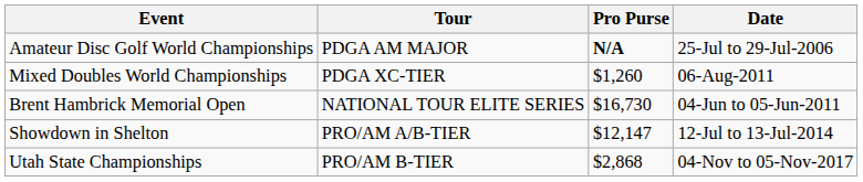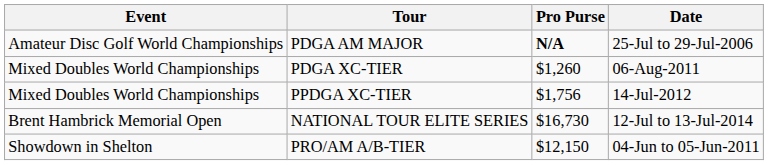+ row: Mixed Doubles World Championships | PPDGA XC-TIER | $1,756 | 14-Jul-2012
NATIONAL TOUR ELITE SERIES | Date: 04-Jun to 05-Jun-2011 -> 12-Jul to 13-Jul-2014
PRO/AM A/B-TIER | Pro Purse: $12,147 -> $12,150
PRO/AM A/B-TIER | Date: 12-Jul to 13-Jul-2014 -> 04-Jun to 05-Jun-2011
- row: Utah State Championships | PRO/AM B-TIER | $2,868 | 04-Nov to 05-Nov-2017
